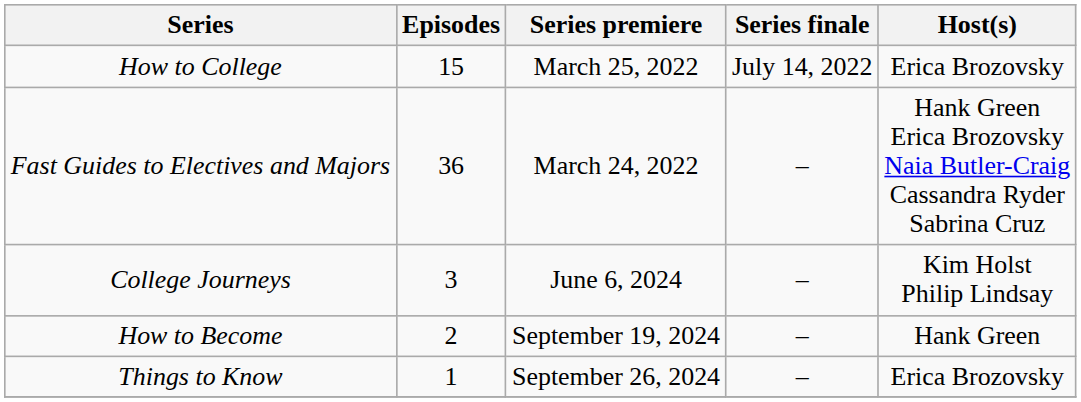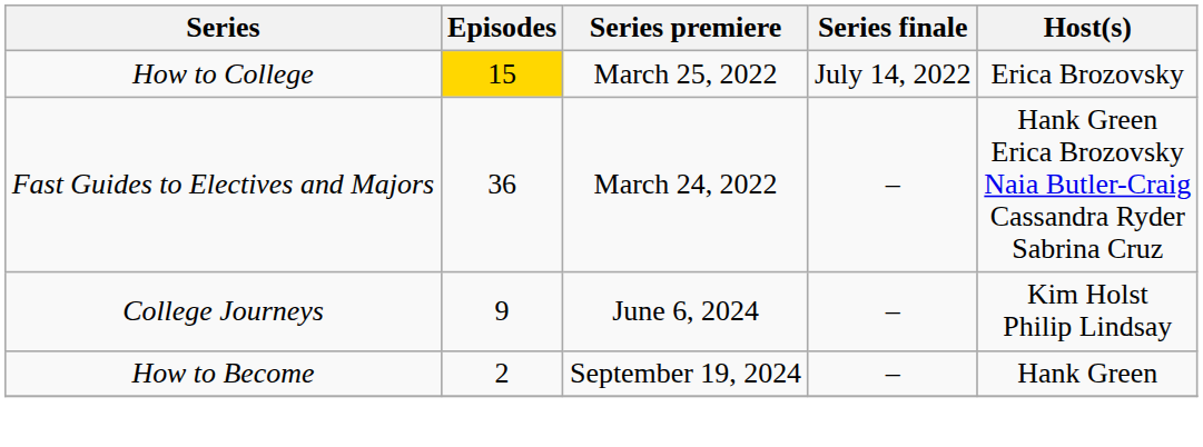How to College | Episodes: no background -> gold background
College Journeys | Episodes: 3 -> 9
- row: Things to Know | 1 | September 26, 2024 | – | Erica Brozovsky
